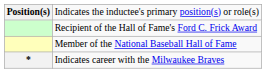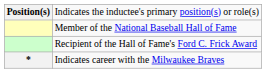rows swapped: Member of the National Baseball Hall of Fame <-> Recipient of the Hall of Fame's Ford C. Frick Award
